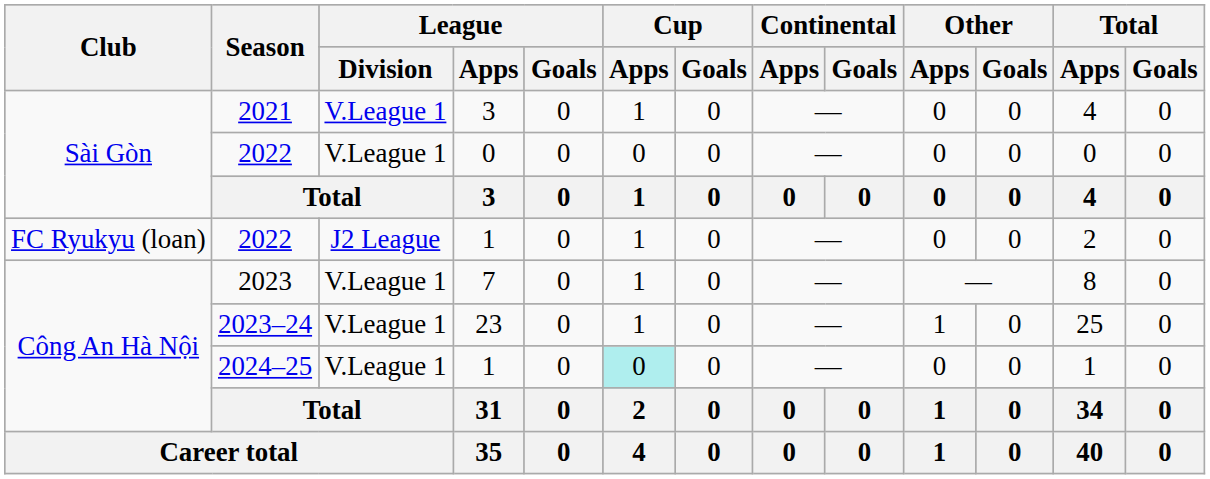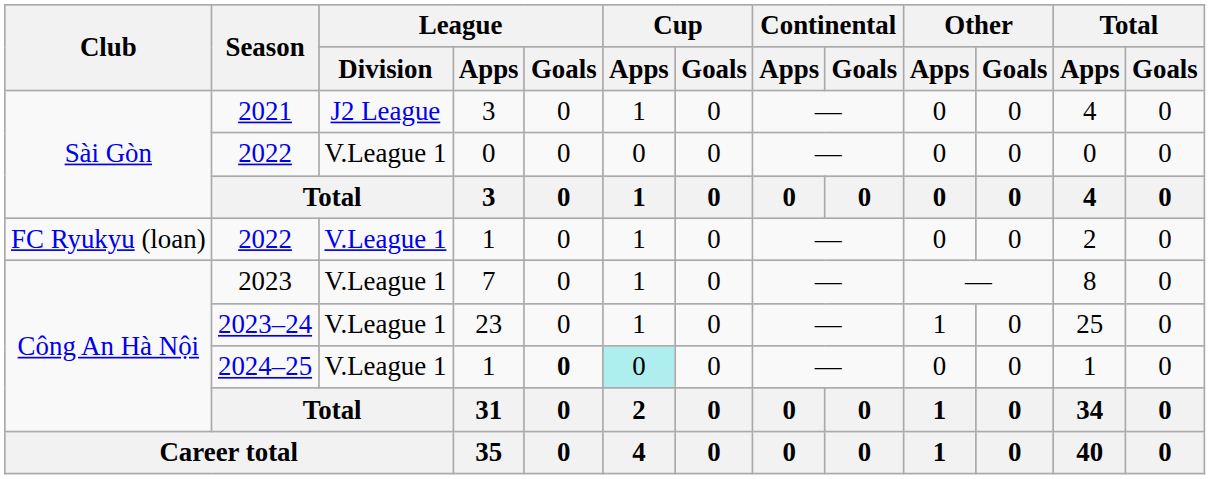2021 | League / Division: V.League 1 -> J2 League
2022 / 1 | League / Division: J2 League -> V.League 1
2024–25 | League / Goals: normal -> bold
